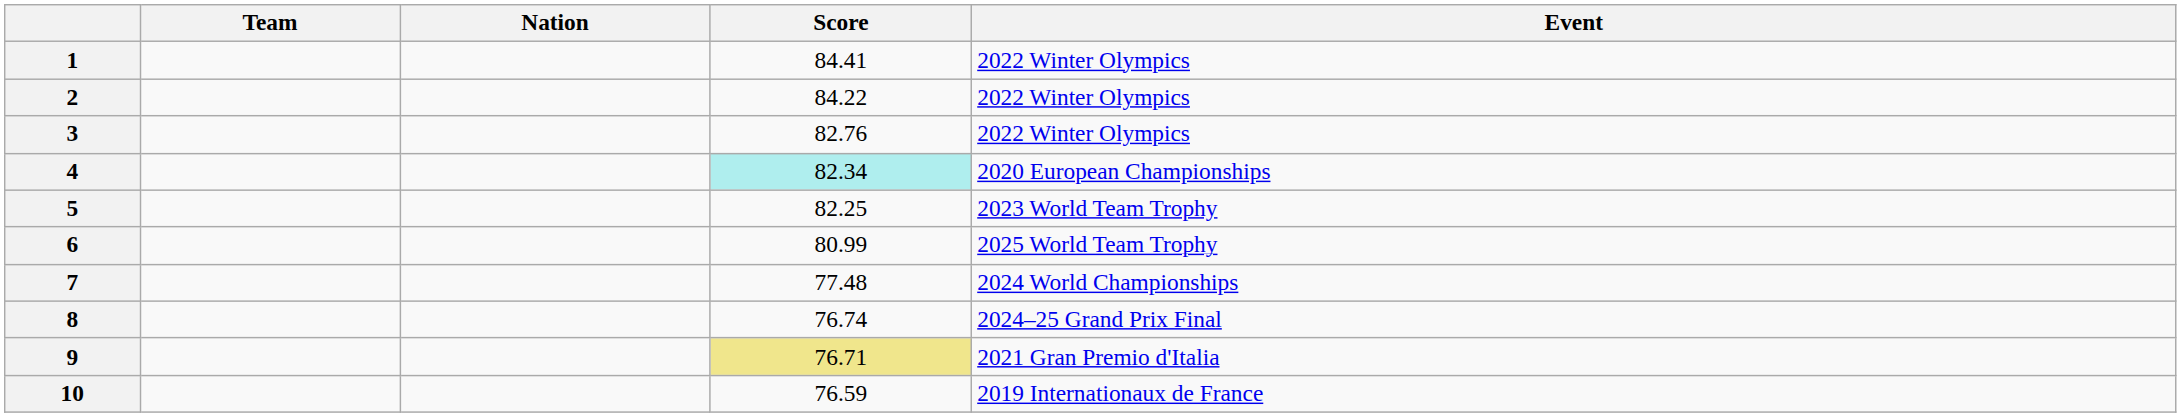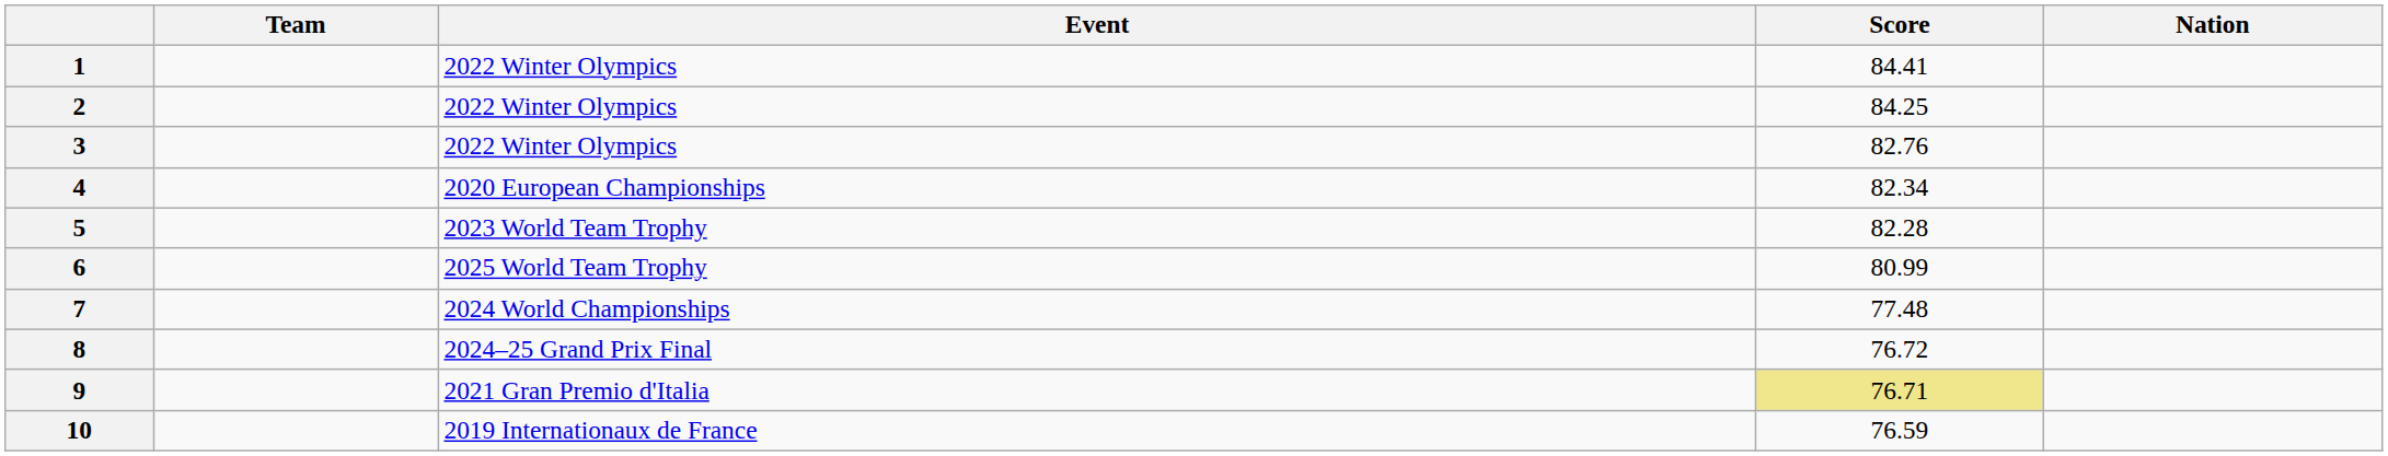columns swapped: Nation <-> Event
2 | Score: 84.22 -> 84.25
4 | Score: paleturquoise background -> no background
5 | Score: 82.25 -> 82.28
8 | Score: 76.74 -> 76.72
